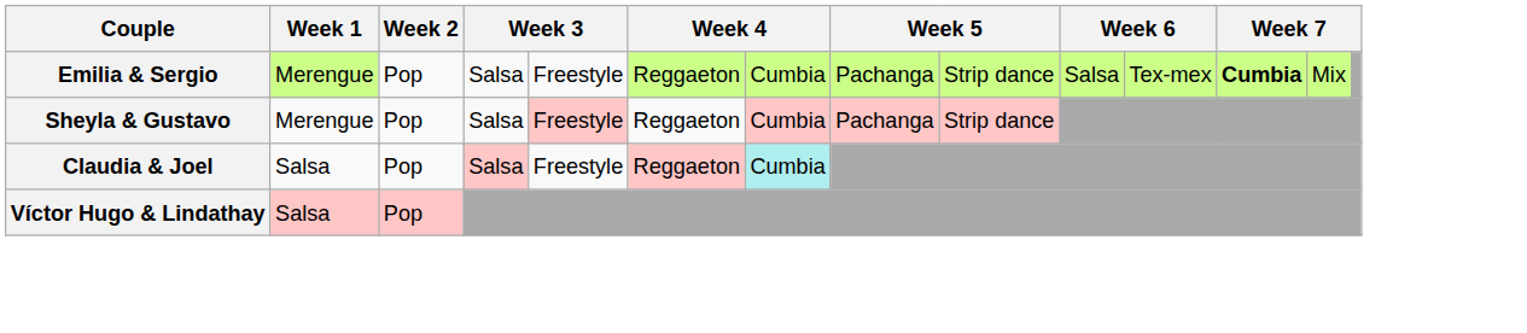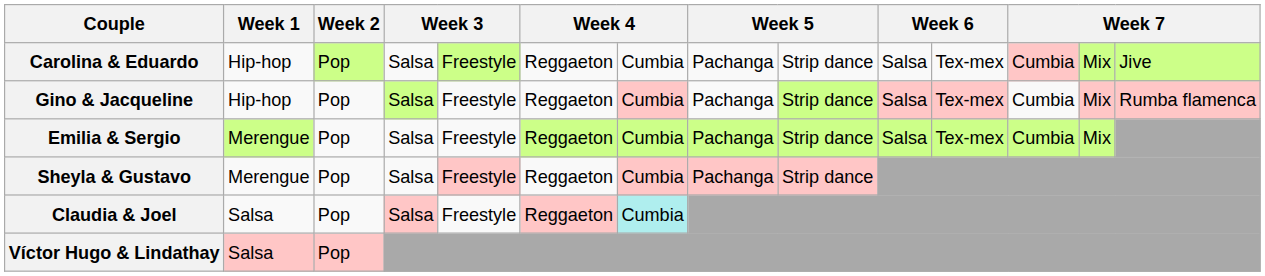+ row: Carolina & Eduardo | Hip-hop | Pop | Salsa | Freestyle | Reggaeton | Cumbia | Pachanga | Strip dance | Salsa | Tex-mex | Cumbia | Mix | Jive
+ row: Gino & Jacqueline | Hip-hop | Pop | Salsa | Freestyle | Reggaeton | Cumbia | Pachanga | Strip dance | Salsa | Tex-mex | Cumbia | Mix | Rumba flamenca
Emilia & Sergio | column 12: bold -> normal
